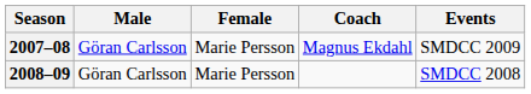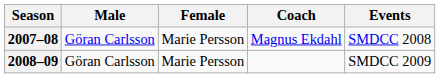2007–08 | Events: SMDCC 2009 -> SMDCC 2008
2008–09 | Events: SMDCC 2008 -> SMDCC 2009
